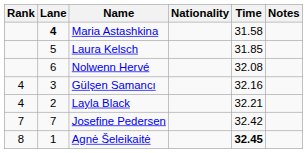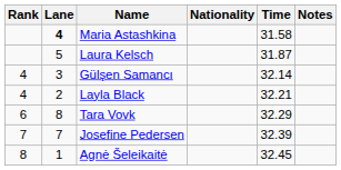Laura Kelsch | Time: 31.85 -> 31.87
- row: 6 | Nolwenn Hervé | 32.08
Gülşen Samancı | Time: 32.16 -> 32.14
+ row: 6 | 8 | Tara Vovk | 32.29
Josefine Pedersen | Time: 32.42 -> 32.39
Agnė Šeleikaitė | Time: bold -> normal
